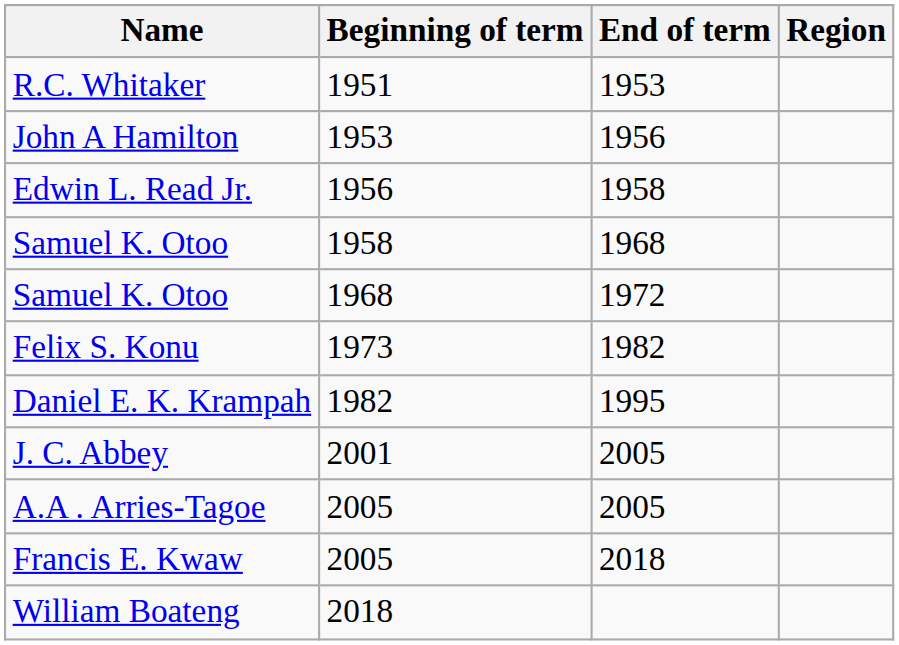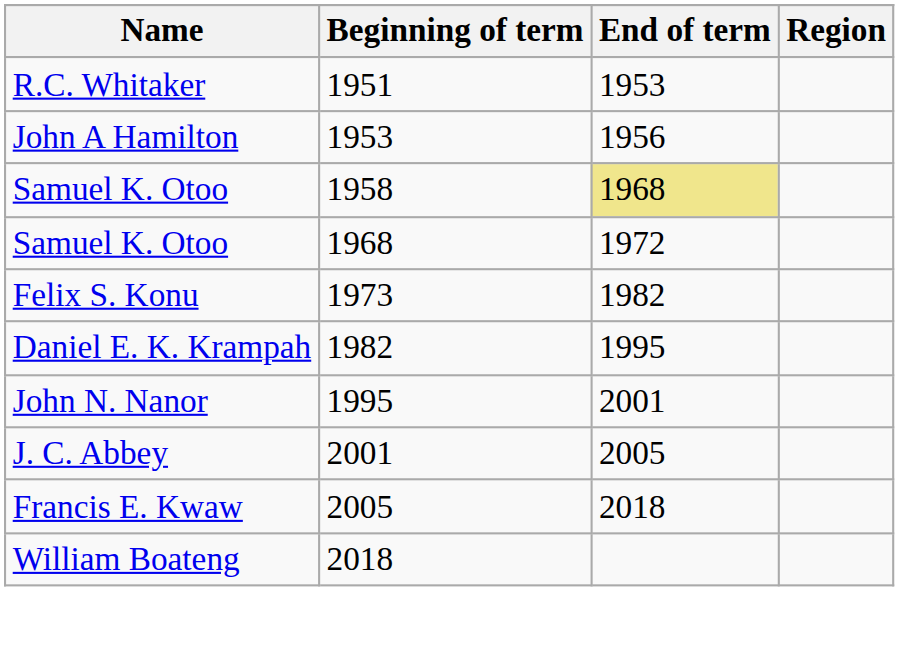- row: Edwin L. Read Jr. | 1956 | 1958
Samuel K. Otoo / 1958 | End of term: no background -> khaki background
+ row: John N. Nanor | 1995 | 2001
- row: A.A . Arries-Tagoe | 2005 | 2005
